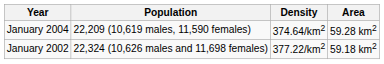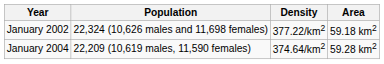rows swapped: January 2002 <-> January 2004
